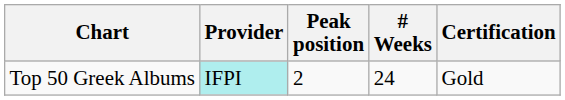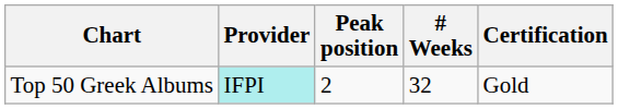Top 50 Greek Albums | # Weeks: 24 -> 32
